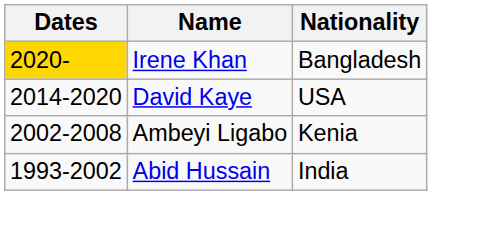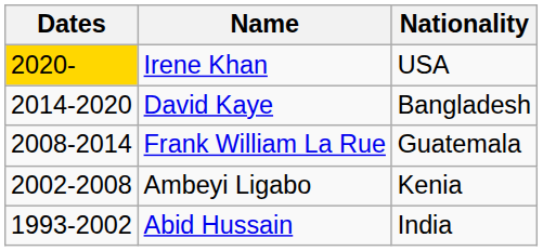Irene Khan | Nationality: Bangladesh -> USA
David Kaye | Nationality: USA -> Bangladesh
+ row: 2008-2014 | Frank William La Rue | Guatemala
